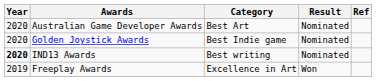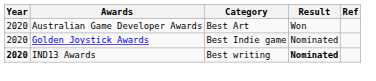Australian Game Developer Awards | Result: Nominated -> Won
IND13 Awards | Result: normal -> bold
- row: 2019 | Freeplay Awards | Excellence in Art | Won
